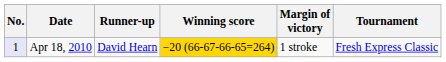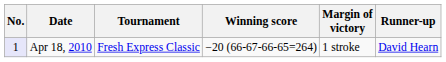columns swapped: Tournament <-> Runner-up
Apr 18, 2010 | Winning score: gold background -> no background
